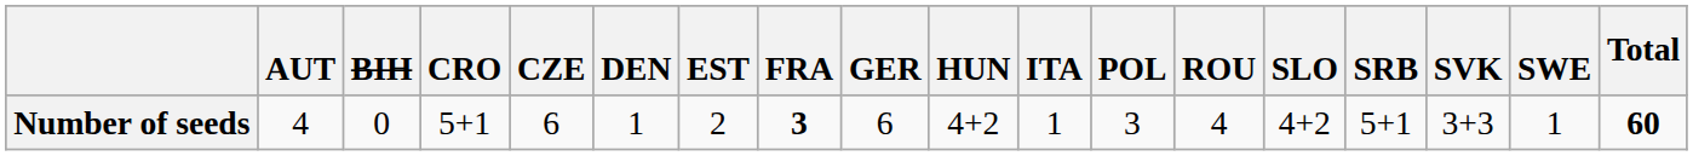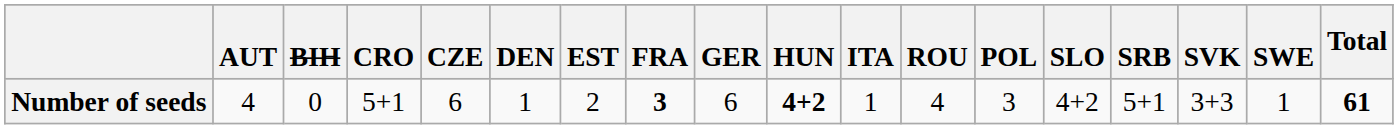columns swapped: POL <-> ROU
Number of seeds | HUN: normal -> bold
Number of seeds | Total: 60 -> 61
